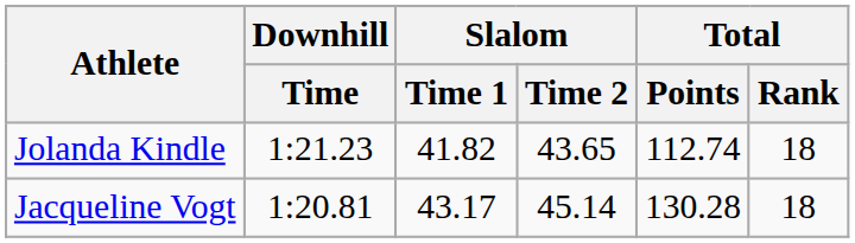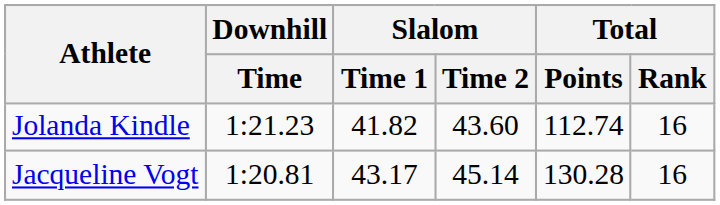Jolanda Kindle | Slalom / Time 2: 43.65 -> 43.60
Jolanda Kindle | Total / Rank: 18 -> 16
Jacqueline Vogt | Total / Rank: 18 -> 16
